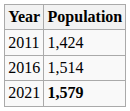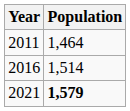2011 | Population: 1,424 -> 1,464
